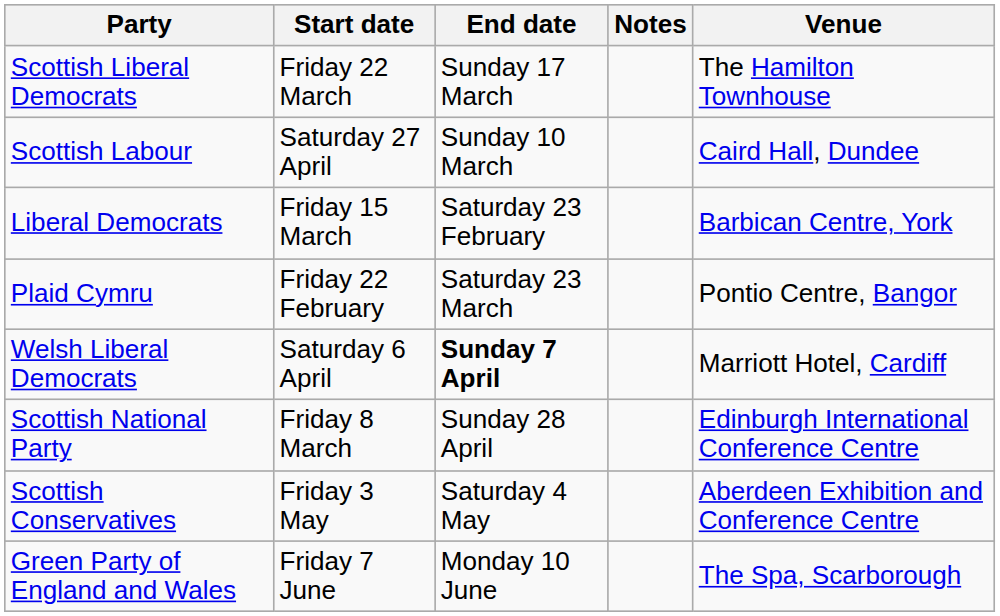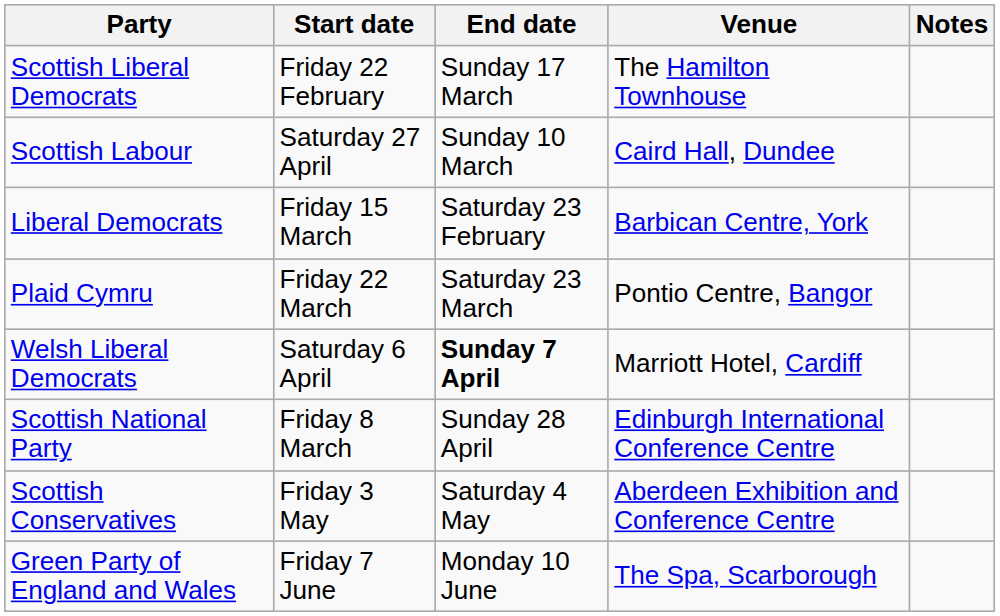columns swapped: Venue <-> Notes
Scottish Liberal Democrats | Start date: Friday 22 March -> Friday 22 February
Plaid Cymru | Start date: Friday 22 February -> Friday 22 March
